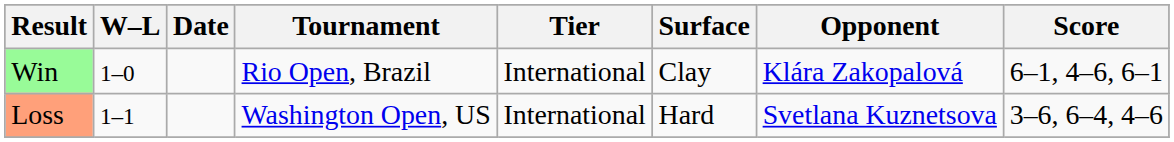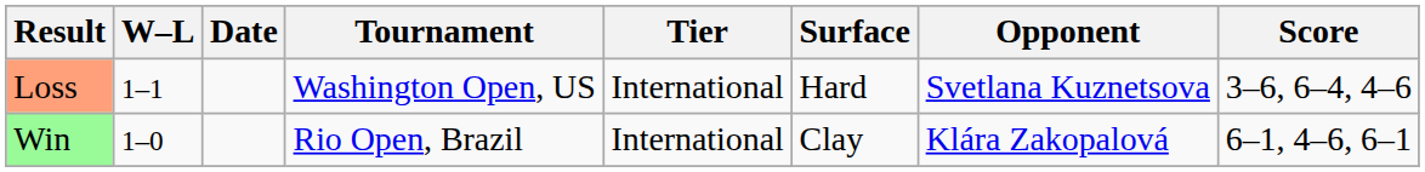rows swapped: Win <-> Loss
